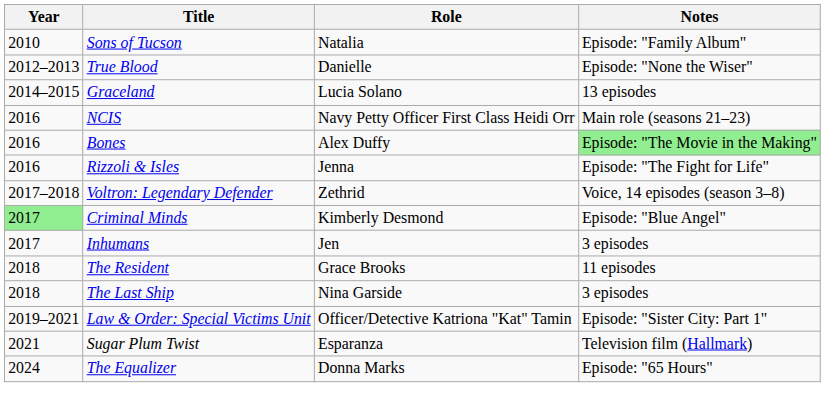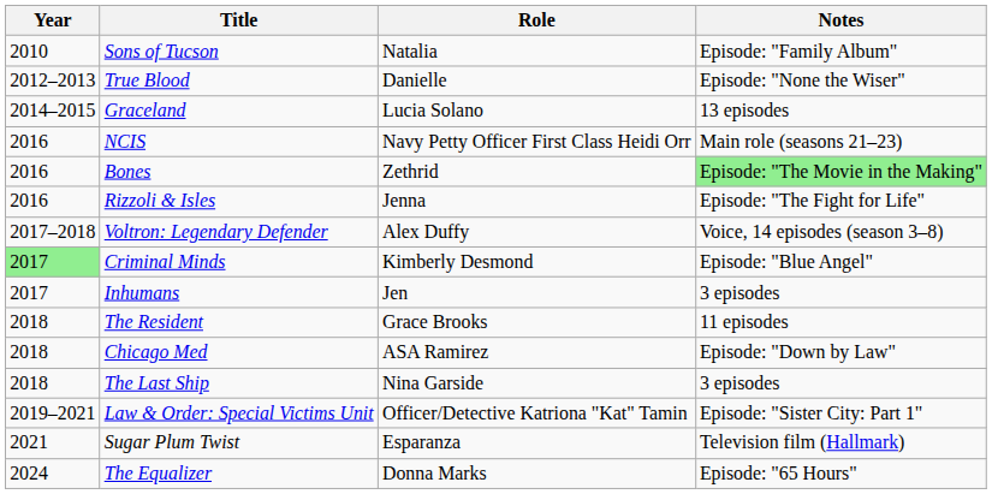Bones | Role: Alex Duffy -> Zethrid
Voltron: Legendary Defender | Role: Zethrid -> Alex Duffy
+ row: 2018 | Chicago Med | ASA Ramirez | Episode: "Down by Law"
